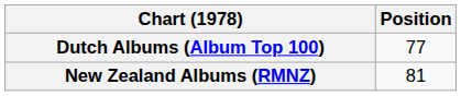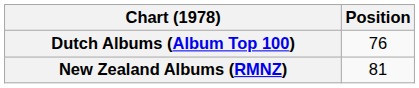Dutch Albums (Album Top 100) | Position: 77 -> 76
